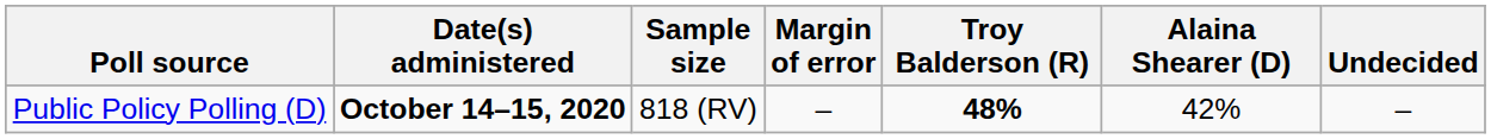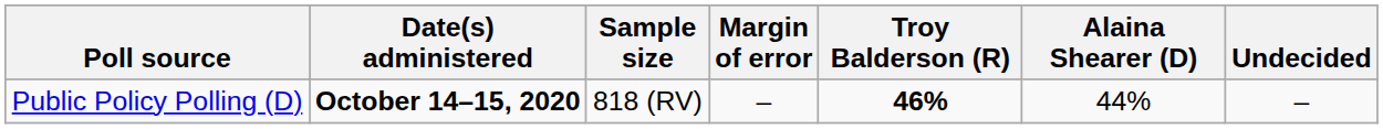Public Policy Polling (D) | Troy Balderson (R): 48% -> 46%
Public Policy Polling (D) | Alaina Shearer (D): 42% -> 44%
